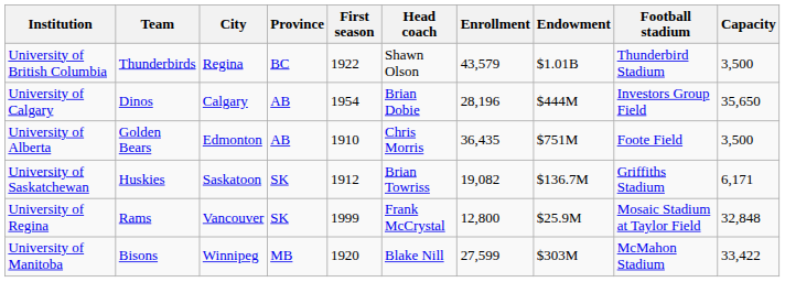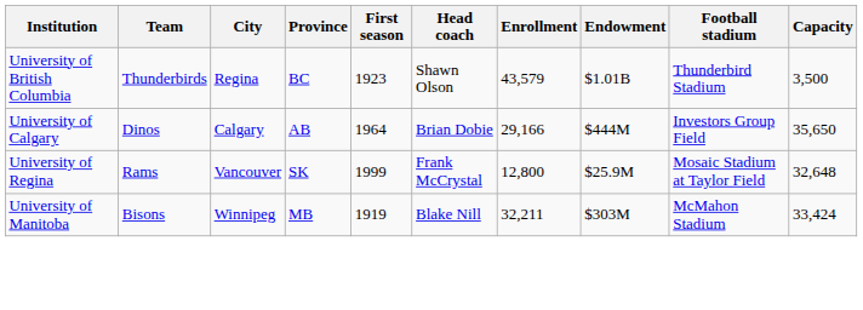University of British Columbia | First season: 1922 -> 1923
University of Calgary | First season: 1954 -> 1964
University of Calgary | Enrollment: 28,196 -> 29,166
- row: University of Alberta | Golden Bears | Edmonton | AB | 1910 | Chris Morris | 36,435 | $751M | Foote Field | 3,500
- row: University of Saskatchewan | Huskies | Saskatoon | SK | 1912 | Brian Towriss | 19,082 | $136.7M | Griffiths Stadium | 6,171
University of Regina | Capacity: 32,848 -> 32,648
University of Manitoba | First season: 1920 -> 1919
University of Manitoba | Enrollment: 27,599 -> 32,211
University of Manitoba | Capacity: 33,422 -> 33,424
